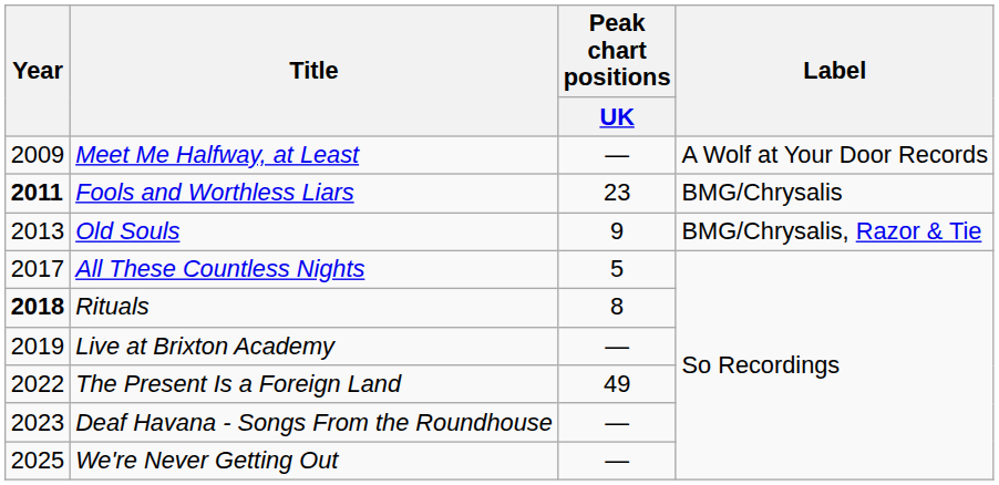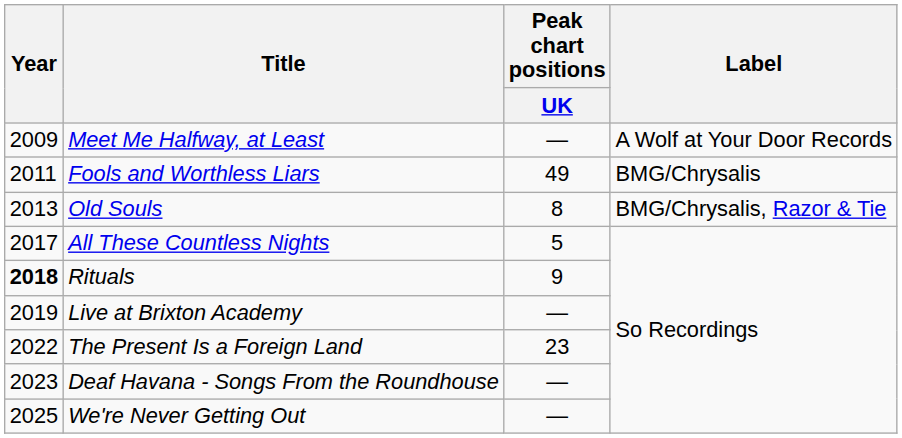Fools and Worthless Liars | Year: bold -> normal
Fools and Worthless Liars | Peak chart positions / UK: 23 -> 49
Old Souls | Peak chart positions / UK: 9 -> 8
Rituals | Peak chart positions / UK: 8 -> 9
The Present Is a Foreign Land | Peak chart positions / UK: 49 -> 23
